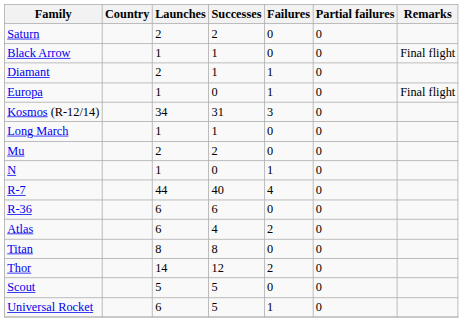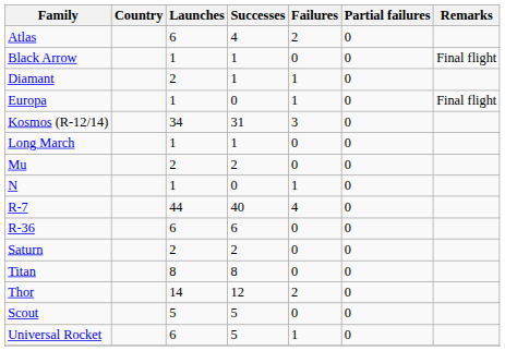rows swapped: Atlas <-> Saturn
